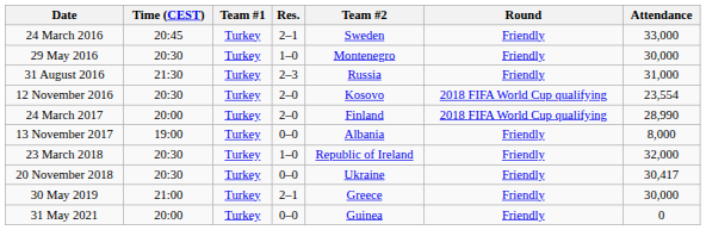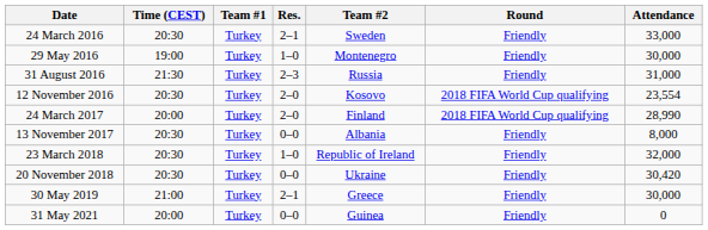24 March 2016 | Time (CEST): 20:45 -> 20:30
29 May 2016 | Time (CEST): 20:30 -> 19:00
13 November 2017 | Time (CEST): 19:00 -> 20:30
20 November 2018 | Attendance: 30,417 -> 30,420
